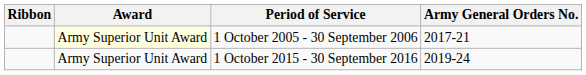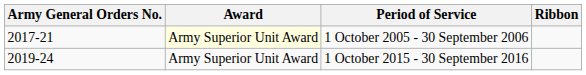columns swapped: Ribbon <-> Army General Orders No.
